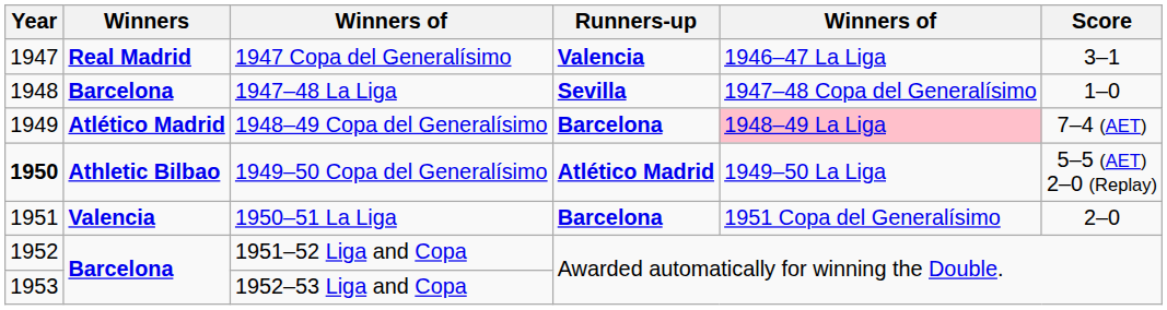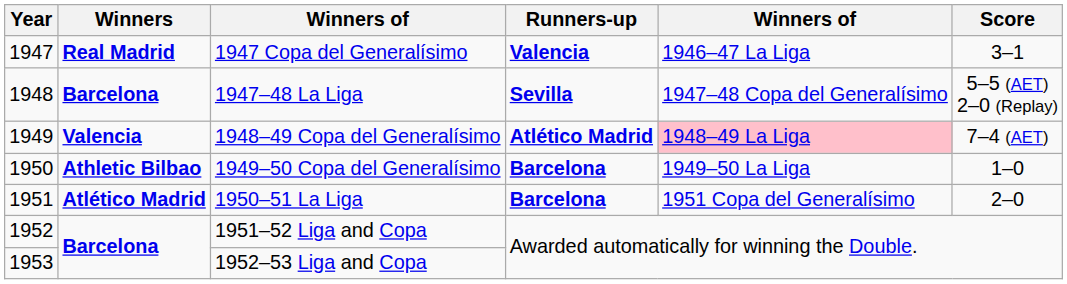1947–48 La Liga | Score: 1–0 -> 5–5 (AET) 2–0 (Replay)
1948–49 Copa del Generalísimo | Winners: Atlético Madrid -> Valencia
1948–49 Copa del Generalísimo | Runners-up: Barcelona -> Atlético Madrid
1949–50 Copa del Generalísimo | Year: bold -> normal
1949–50 Copa del Generalísimo | Runners-up: Atlético Madrid -> Barcelona
1949–50 Copa del Generalísimo | Score: 5–5 (AET) 2–0 (Replay) -> 1–0
1950–51 La Liga | Winners: Valencia -> Atlético Madrid
